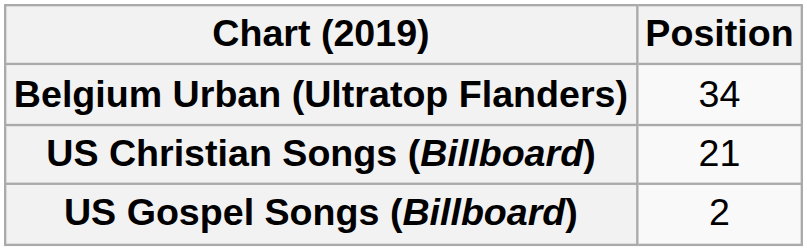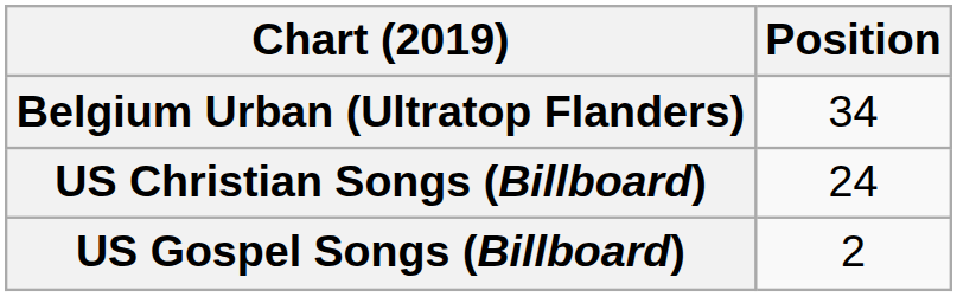US Christian Songs (Billboard) | Position: 21 -> 24
